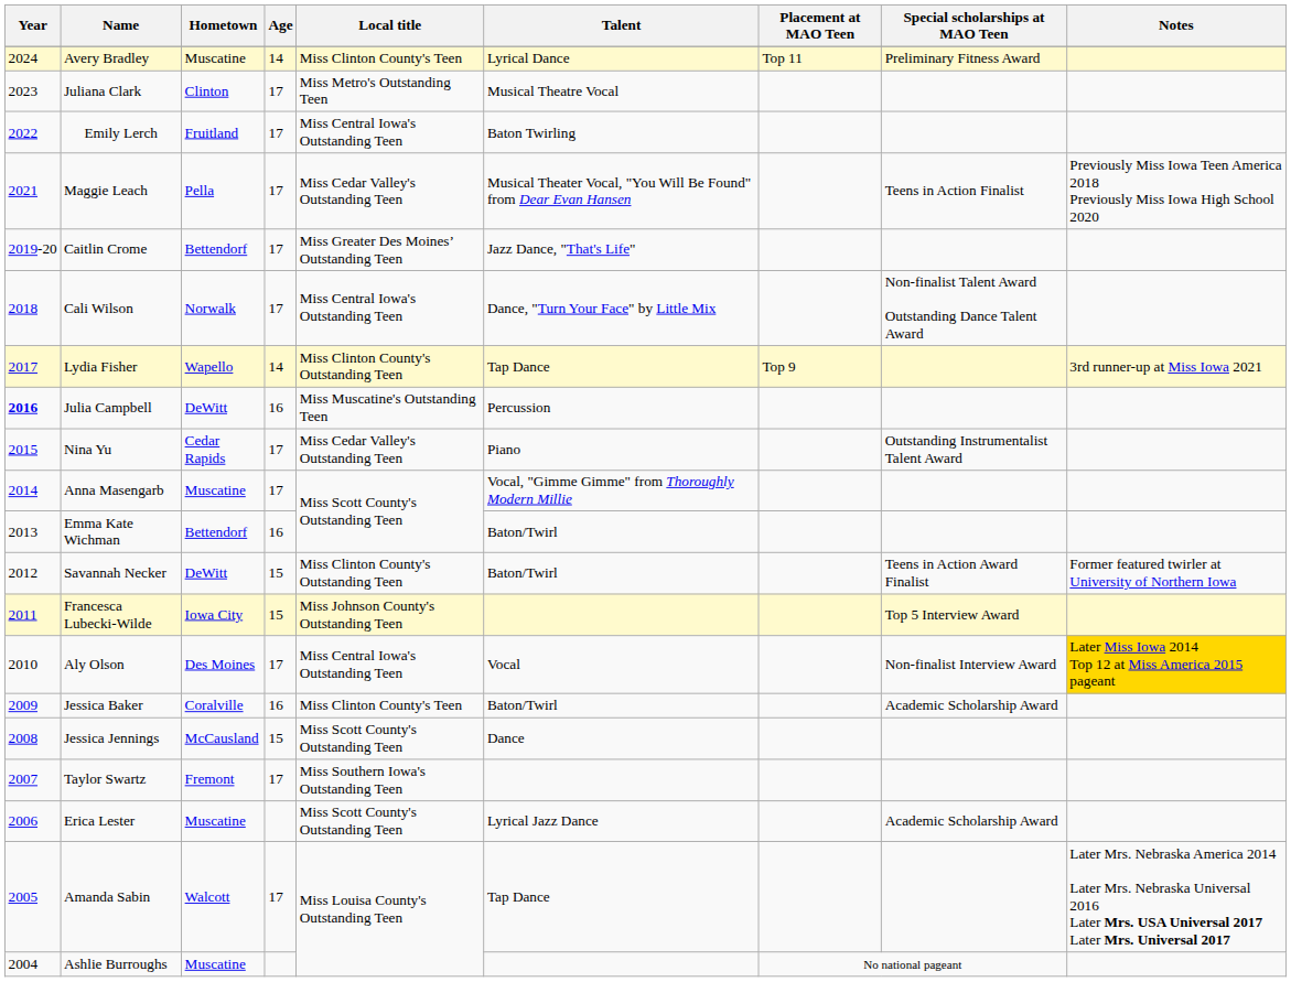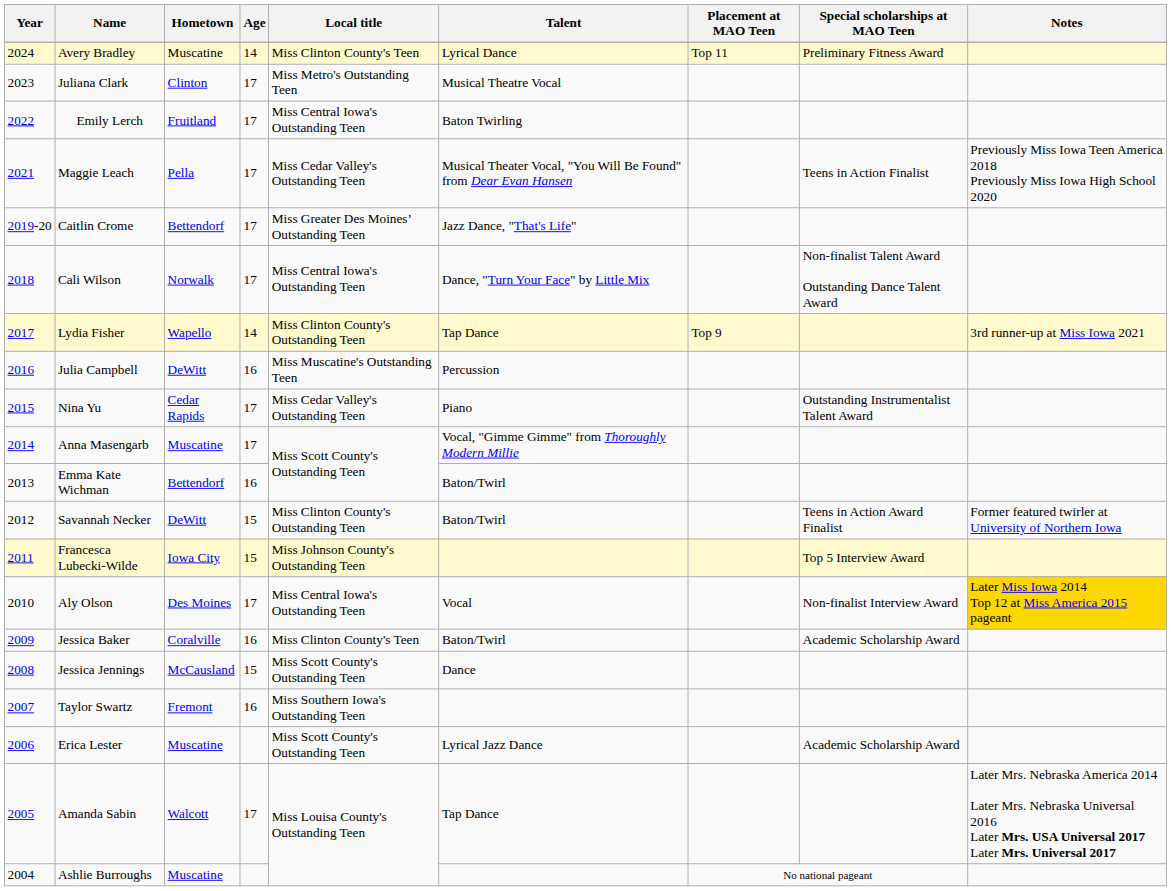Julia Campbell | Year: bold -> normal
Taylor Swartz | Age: 17 -> 16
